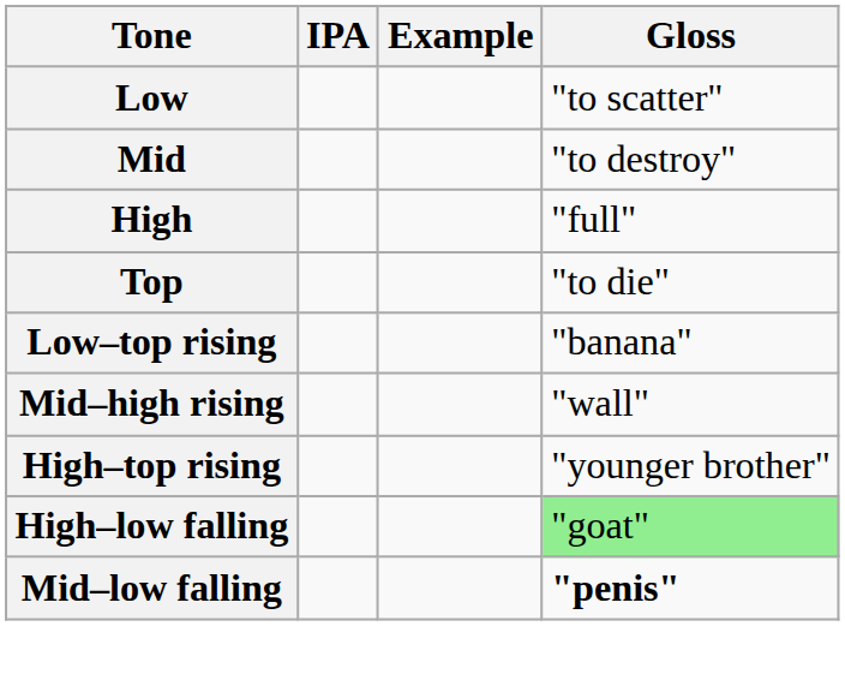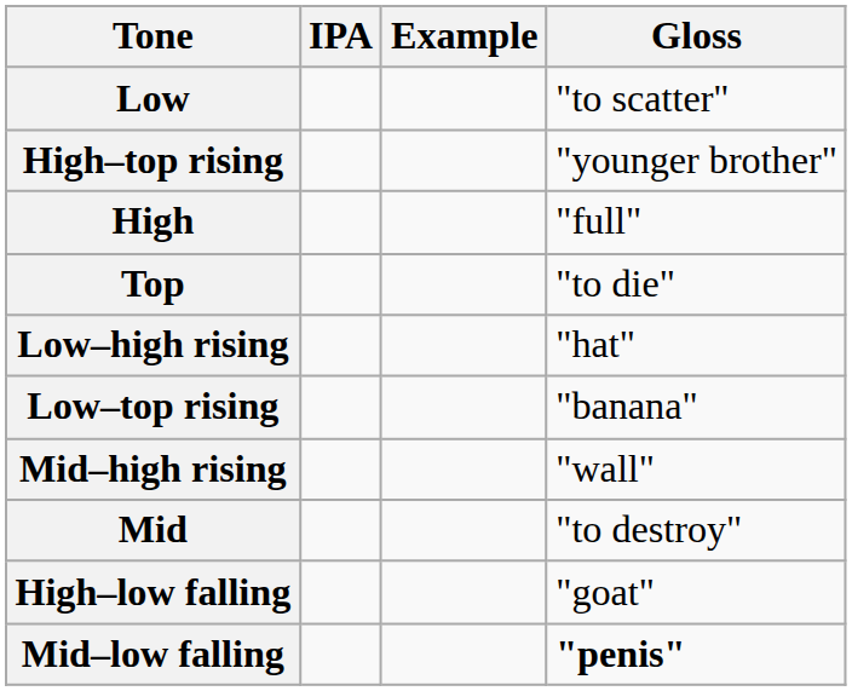rows swapped: Mid <-> High–top rising
+ row: Low–high rising | "hat"
High–low falling | Gloss: lightgreen background -> no background
